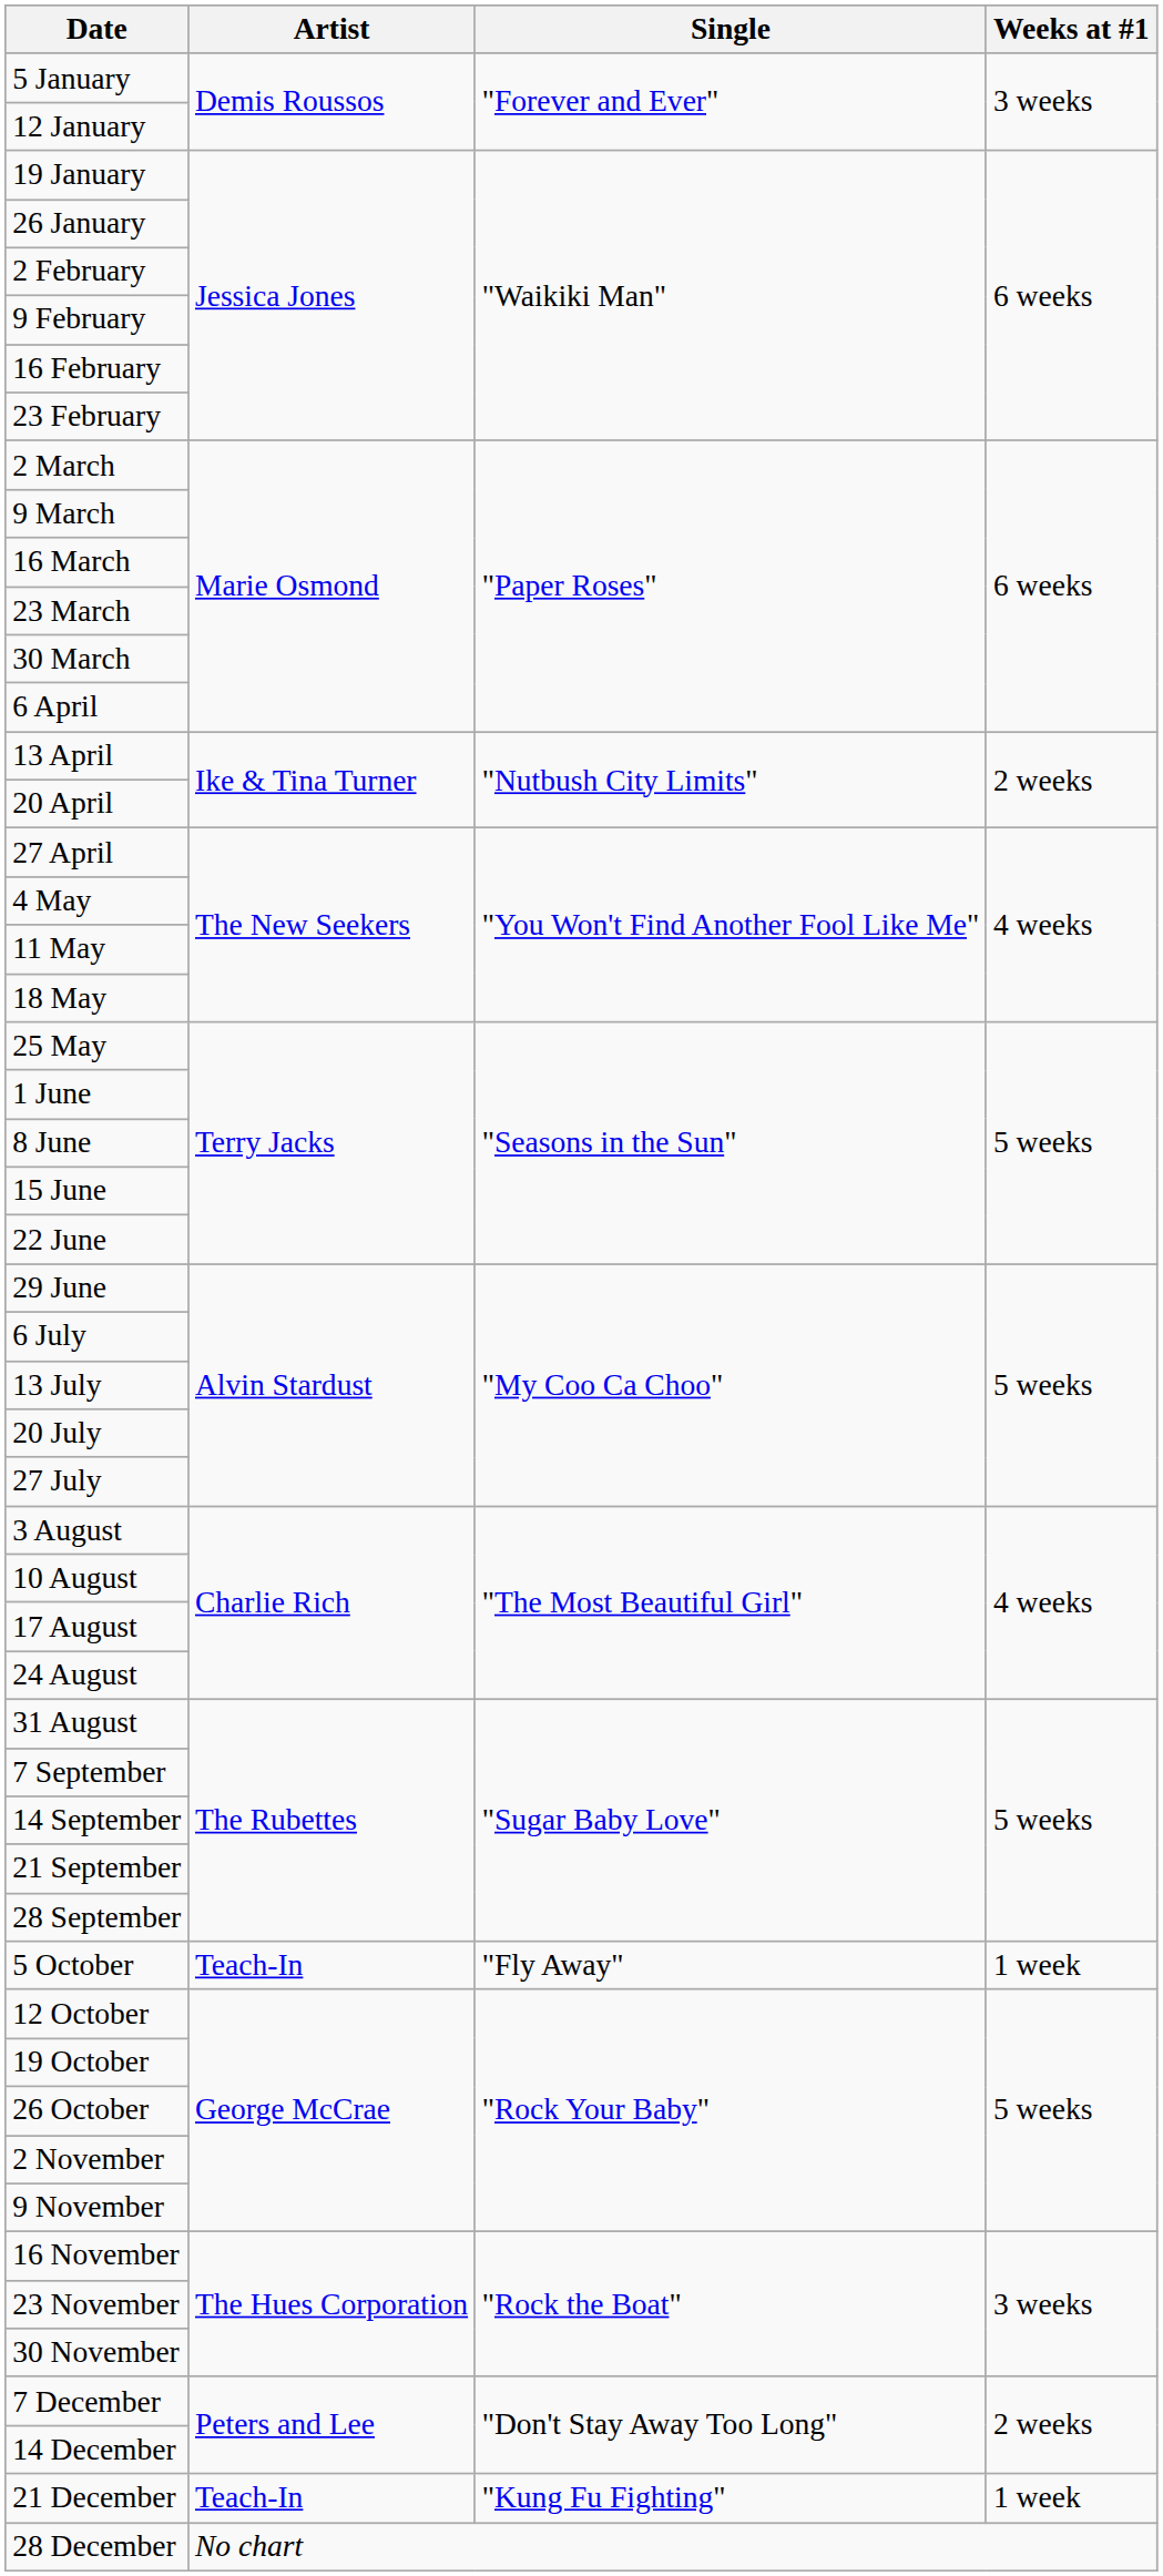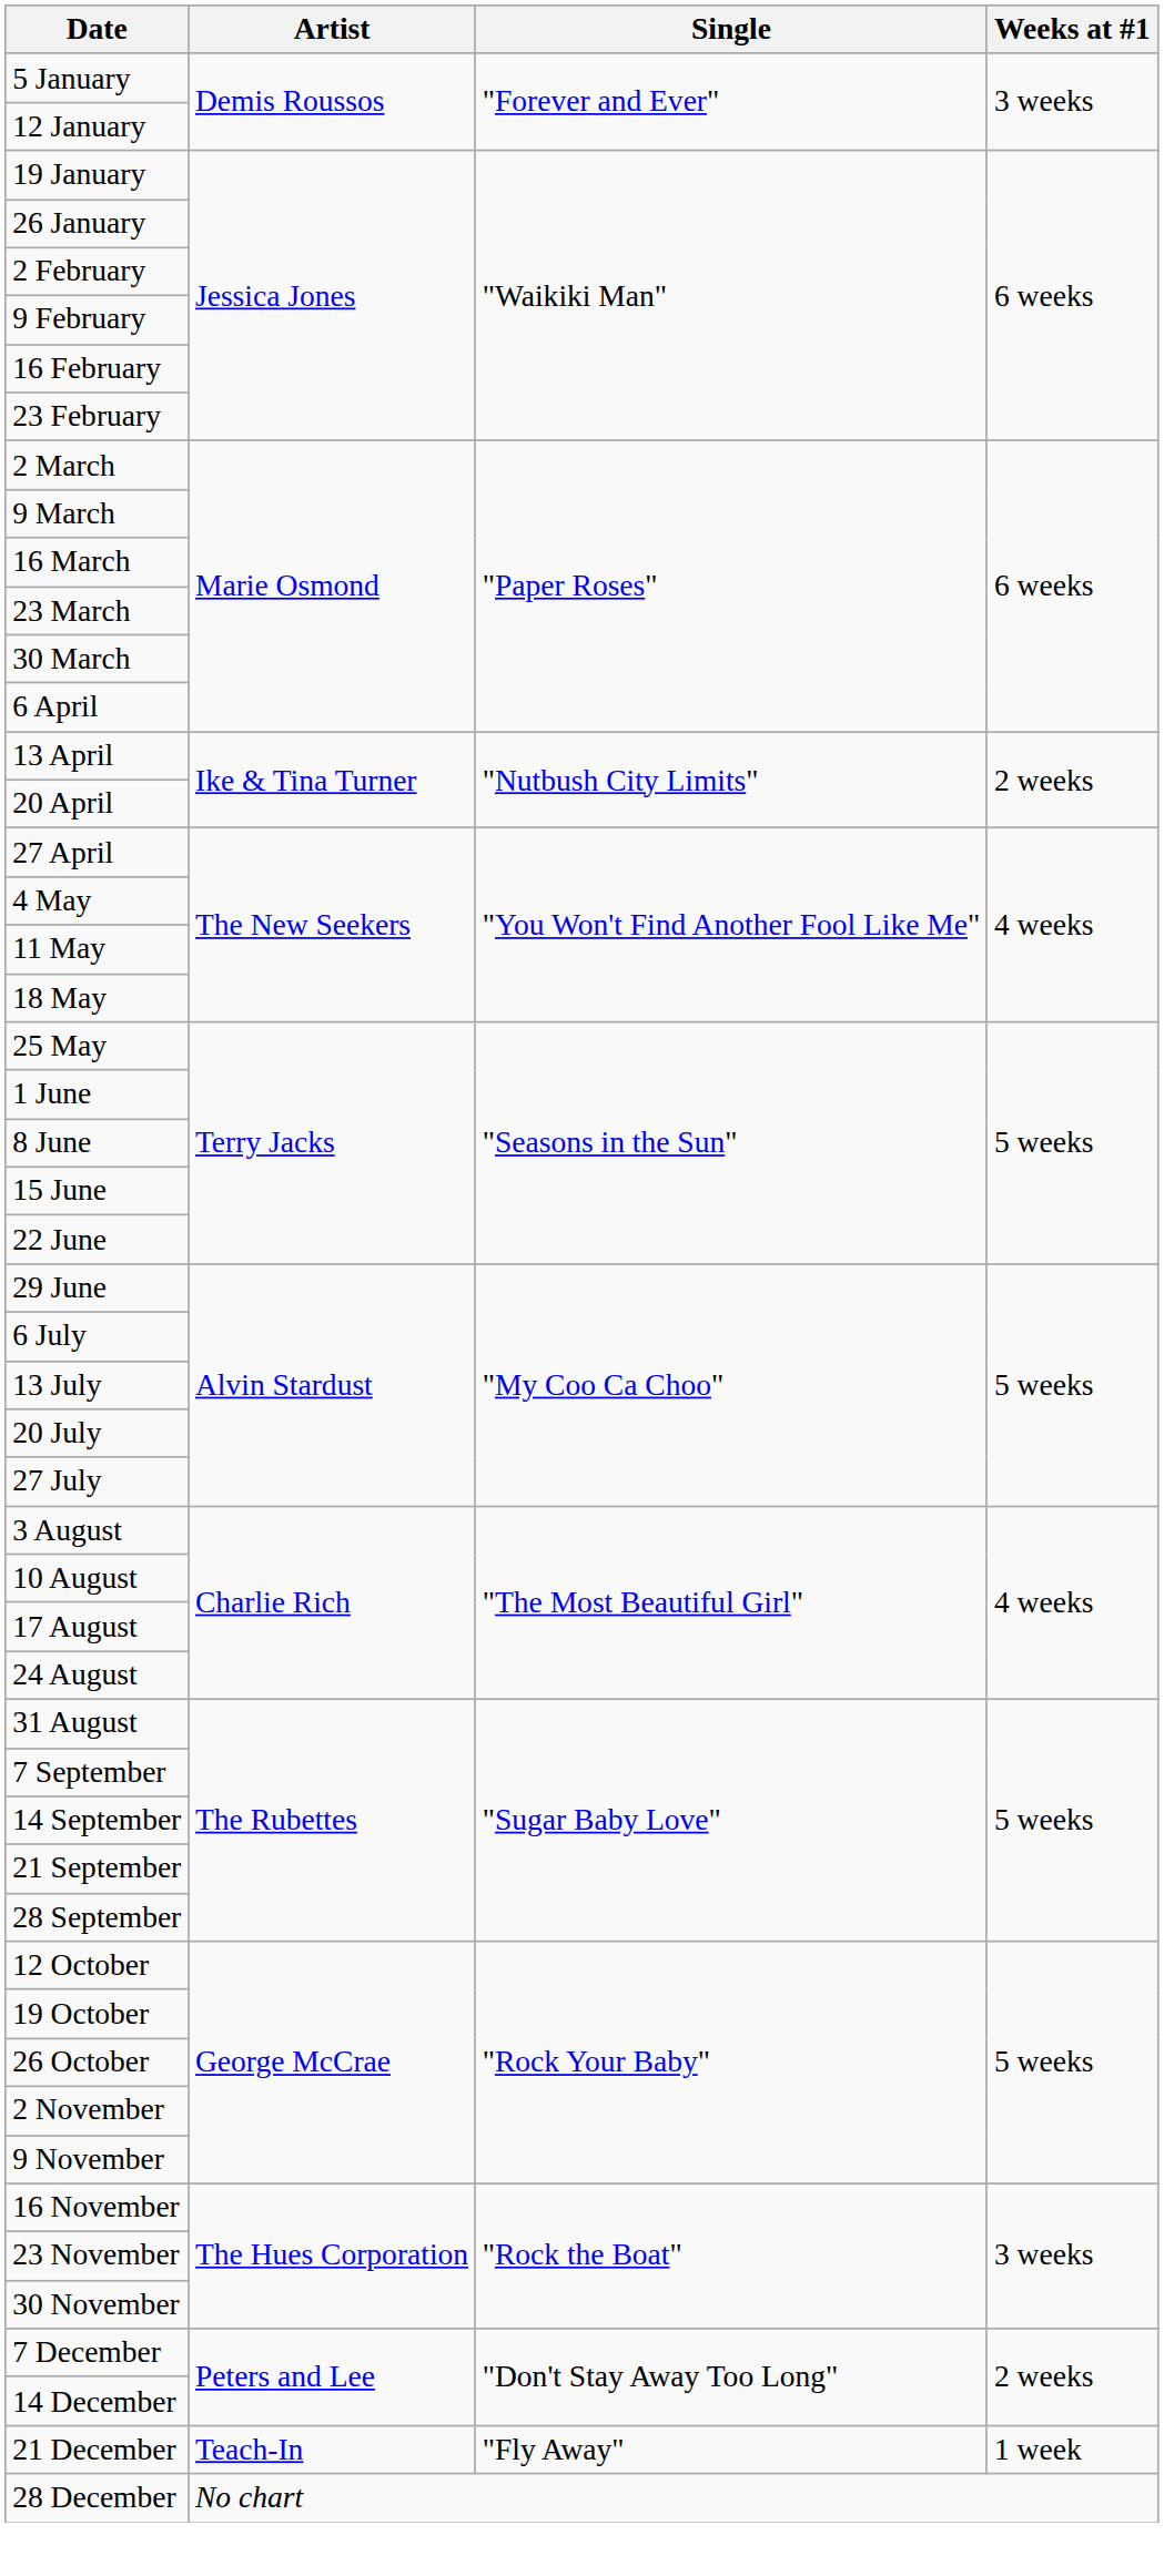- row: 5 October | Teach-In | "Fly Away" | 1 week
21 December | Single: "Kung Fu Fighting" -> "Fly Away"
